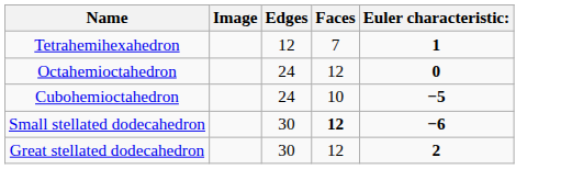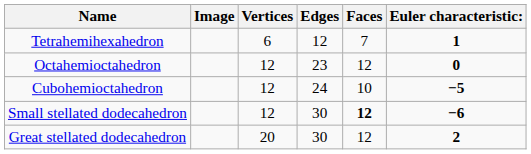+ column: Vertices | 6 | 12 | 12 | 12 | 20
Octahemioctahedron | Edges: 24 -> 23
